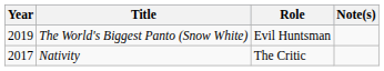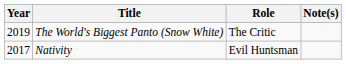The World's Biggest Panto (Snow White) | Role: Evil Huntsman -> The Critic
Nativity | Role: The Critic -> Evil Huntsman
